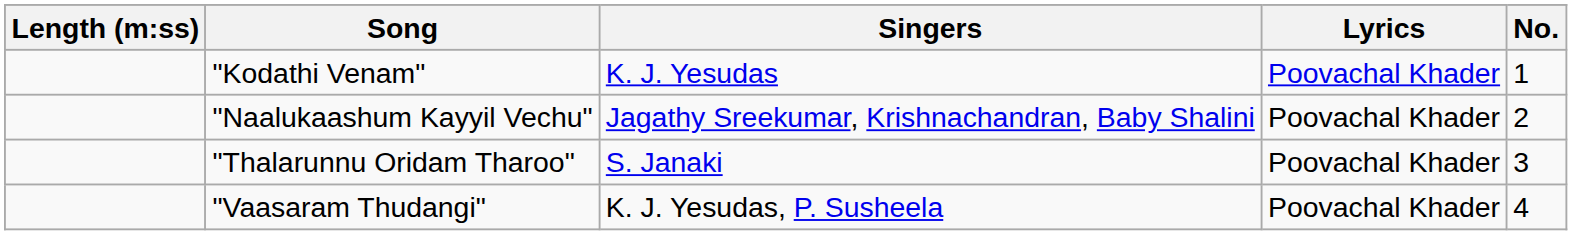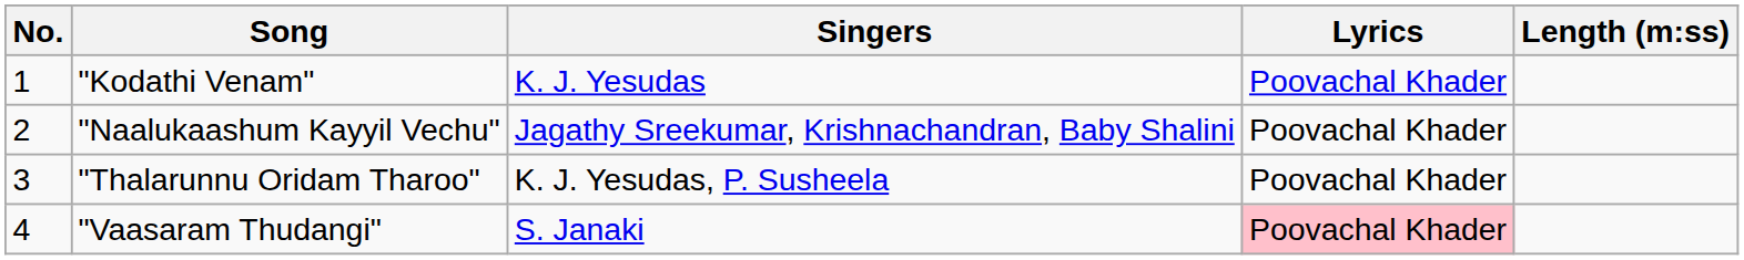columns swapped: No. <-> Length (m:ss)
"Thalarunnu Oridam Tharoo" | Singers: S. Janaki -> K. J. Yesudas, P. Susheela
"Vaasaram Thudangi" | Singers: K. J. Yesudas, P. Susheela -> S. Janaki
"Vaasaram Thudangi" | Lyrics: no background -> pink background
